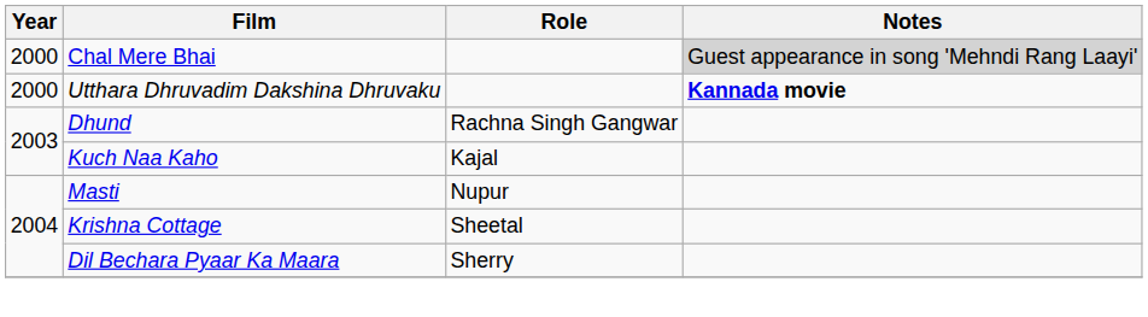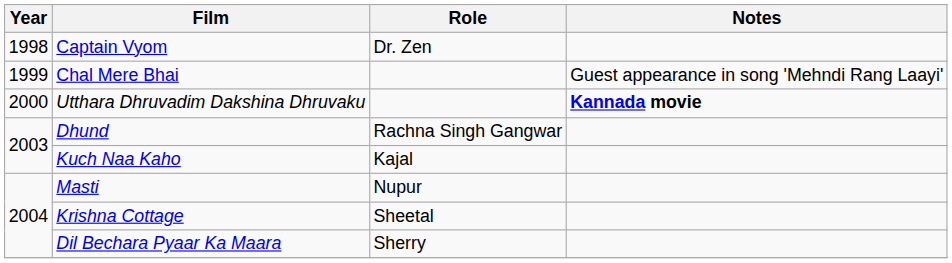+ row: 1998 | Captain Vyom | Dr. Zen
Chal Mere Bhai | Year: 2000 -> 1999
Chal Mere Bhai | Notes: lightgrey background -> no background
